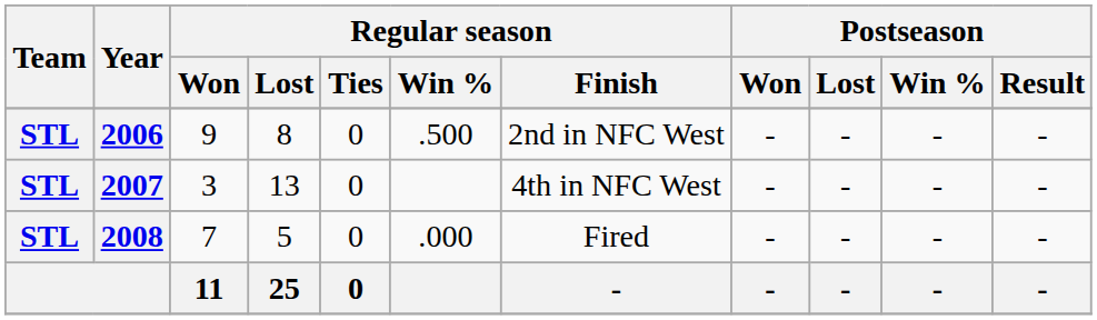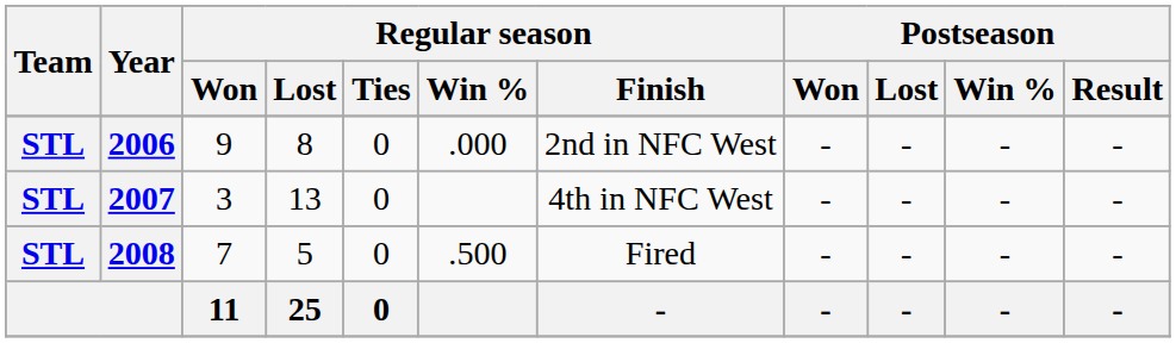2006 | Regular season / Win %: .500 -> .000
2008 | Regular season / Win %: .000 -> .500
